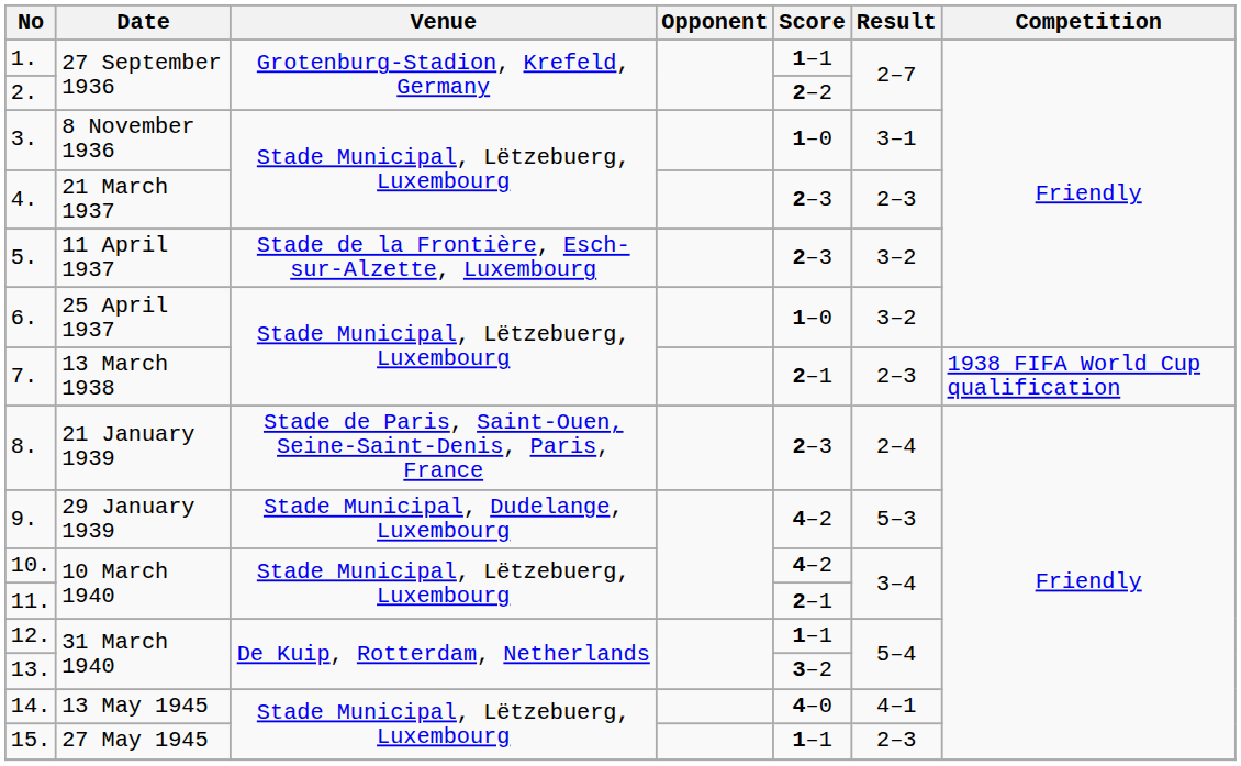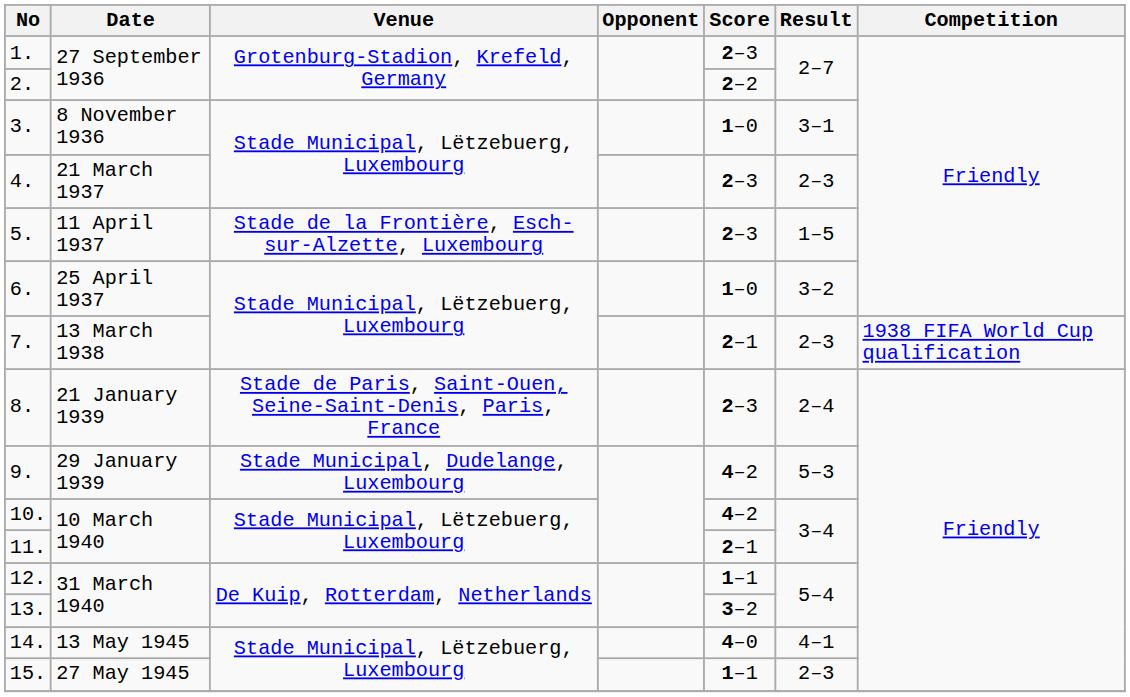1. | Score: 1–1 -> 2–3
5. | Result: 3–2 -> 1–5
